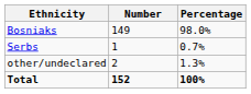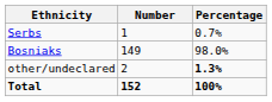rows swapped: Bosniaks <-> Serbs
other/undeclared | Percentage: normal -> bold
